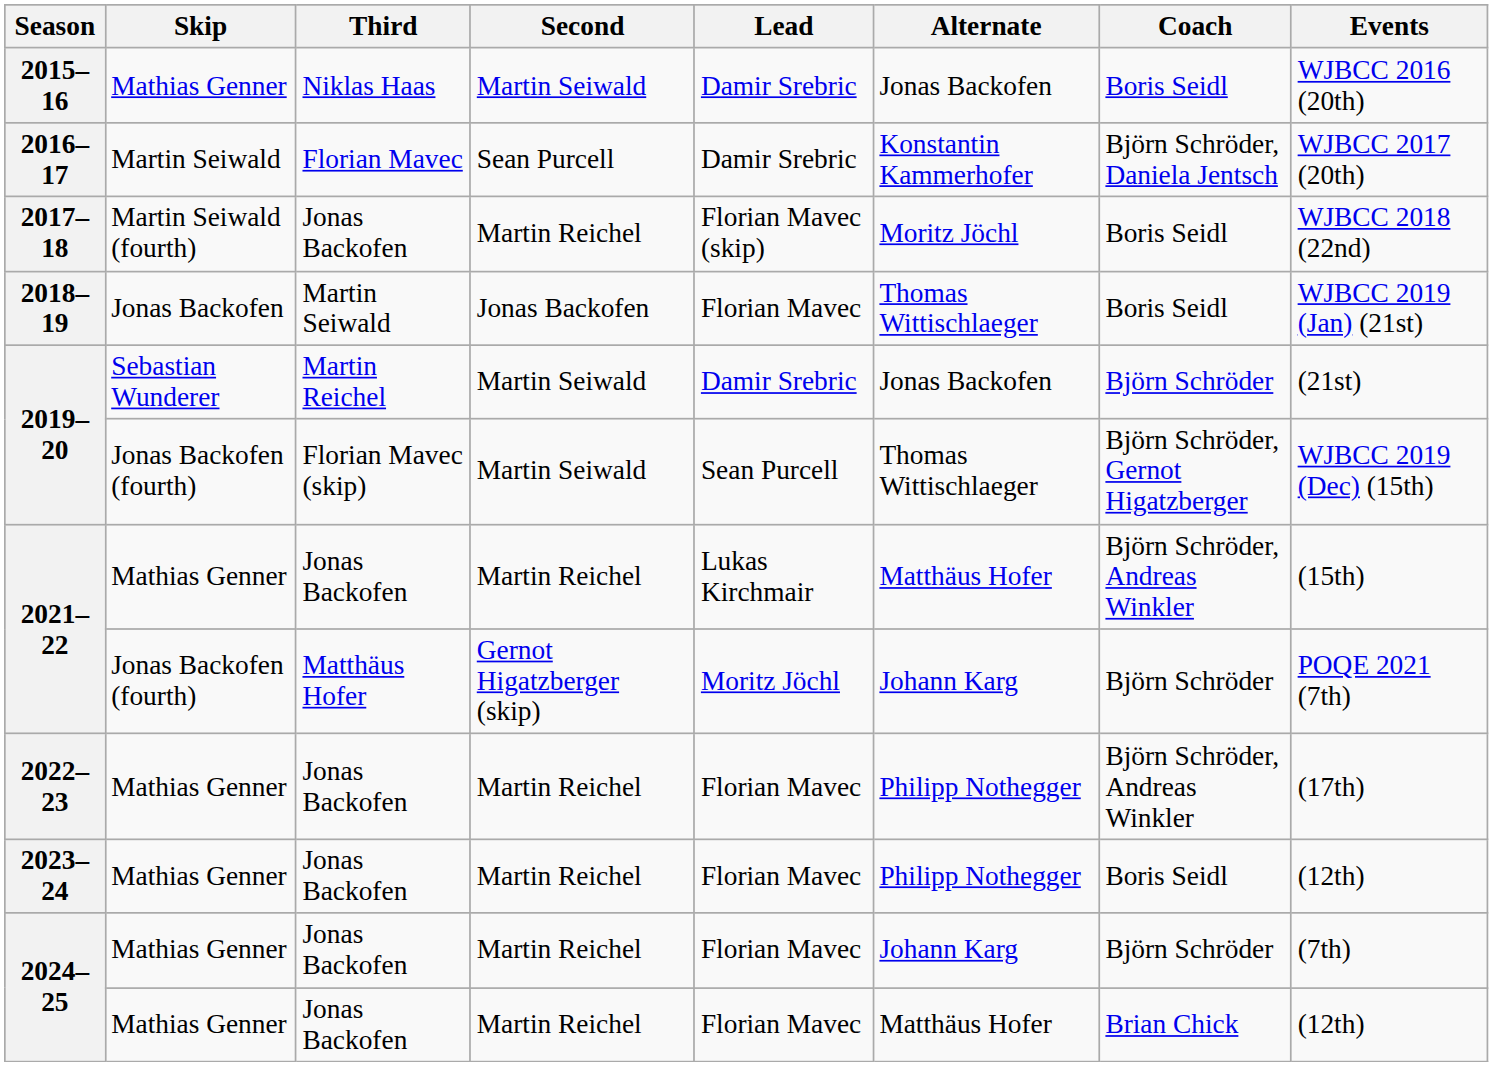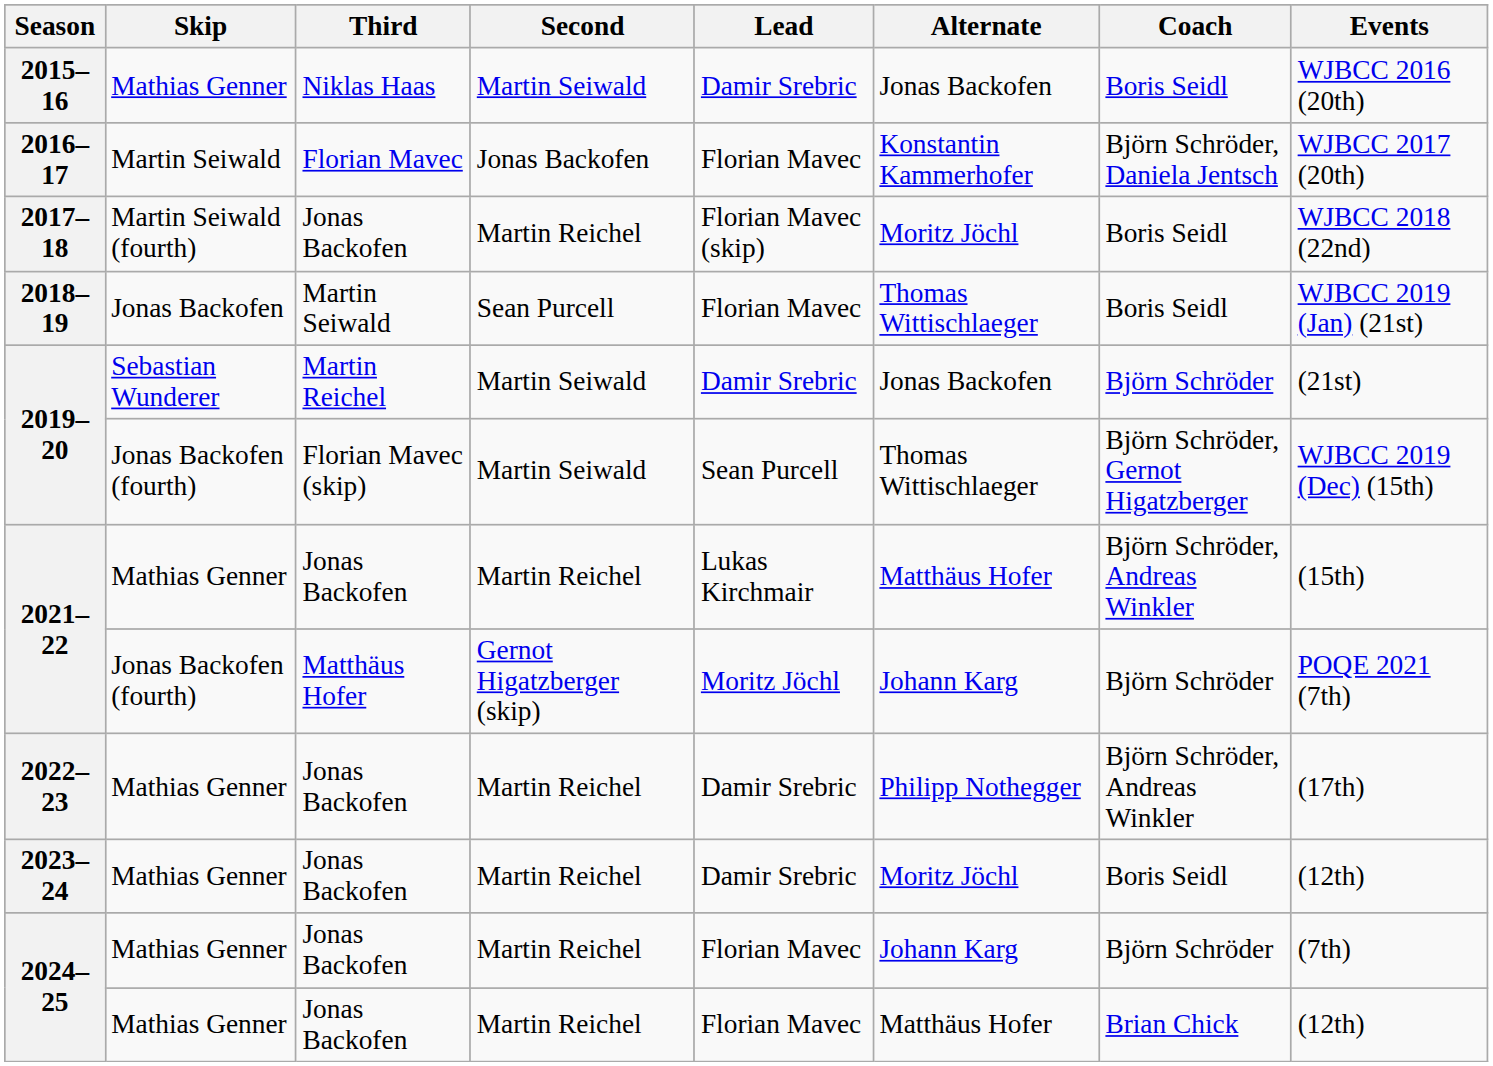2016–17 | Second: Sean Purcell -> Jonas Backofen
2016–17 | Lead: Damir Srebric -> Florian Mavec
2018–19 | Second: Jonas Backofen -> Sean Purcell
2022–23 | Lead: Florian Mavec -> Damir Srebric
2023–24 | Lead: Florian Mavec -> Damir Srebric
2023–24 | Alternate: Philipp Nothegger -> Moritz Jöchl
